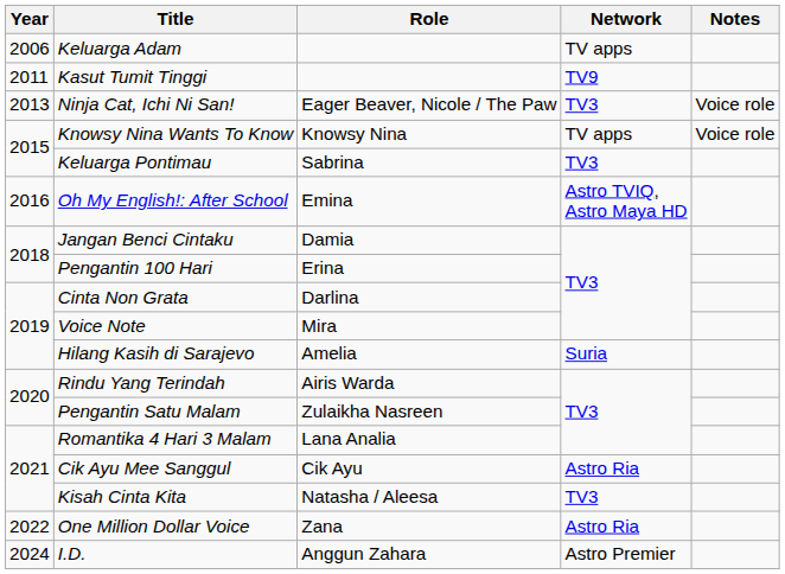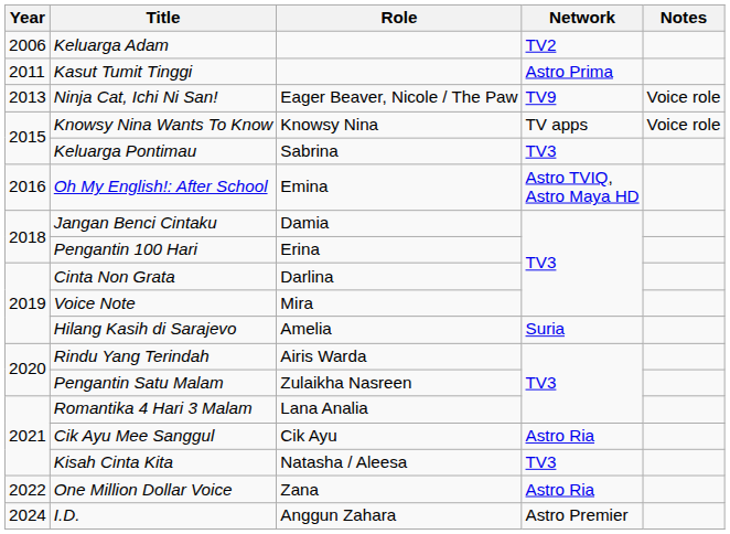Keluarga Adam | Network: TV apps -> TV2
Kasut Tumit Tinggi | Network: TV9 -> Astro Prima
Ninja Cat, Ichi Ni San! | Network: TV3 -> TV9
